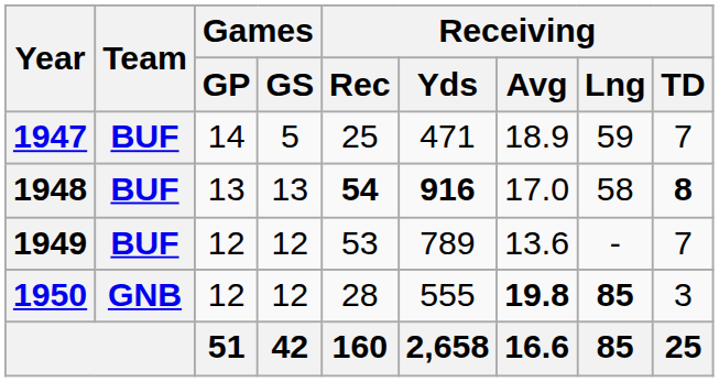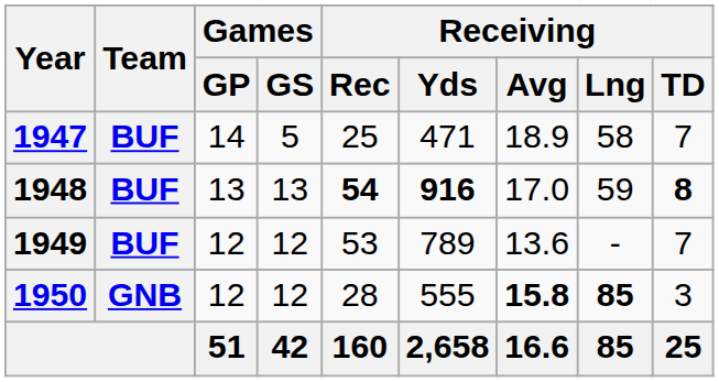1947 | Receiving / Lng: 59 -> 58
1948 | Receiving / Lng: 58 -> 59
1950 | Receiving / Avg: 19.8 -> 15.8
